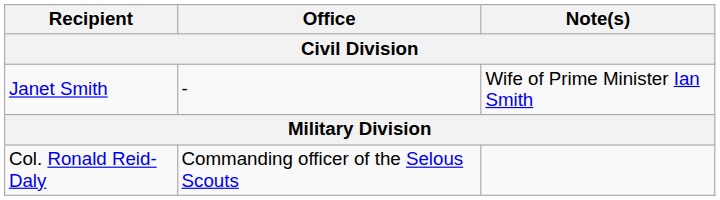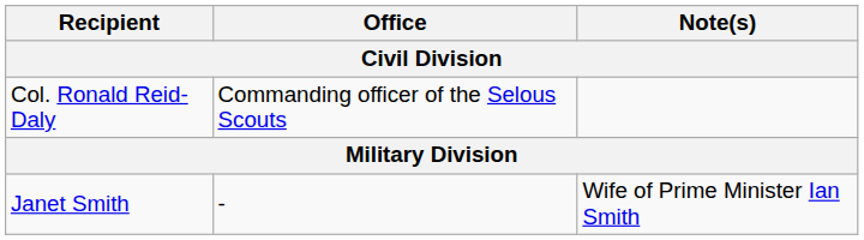rows swapped: Janet Smith <-> Col. Ronald Reid-Daly
